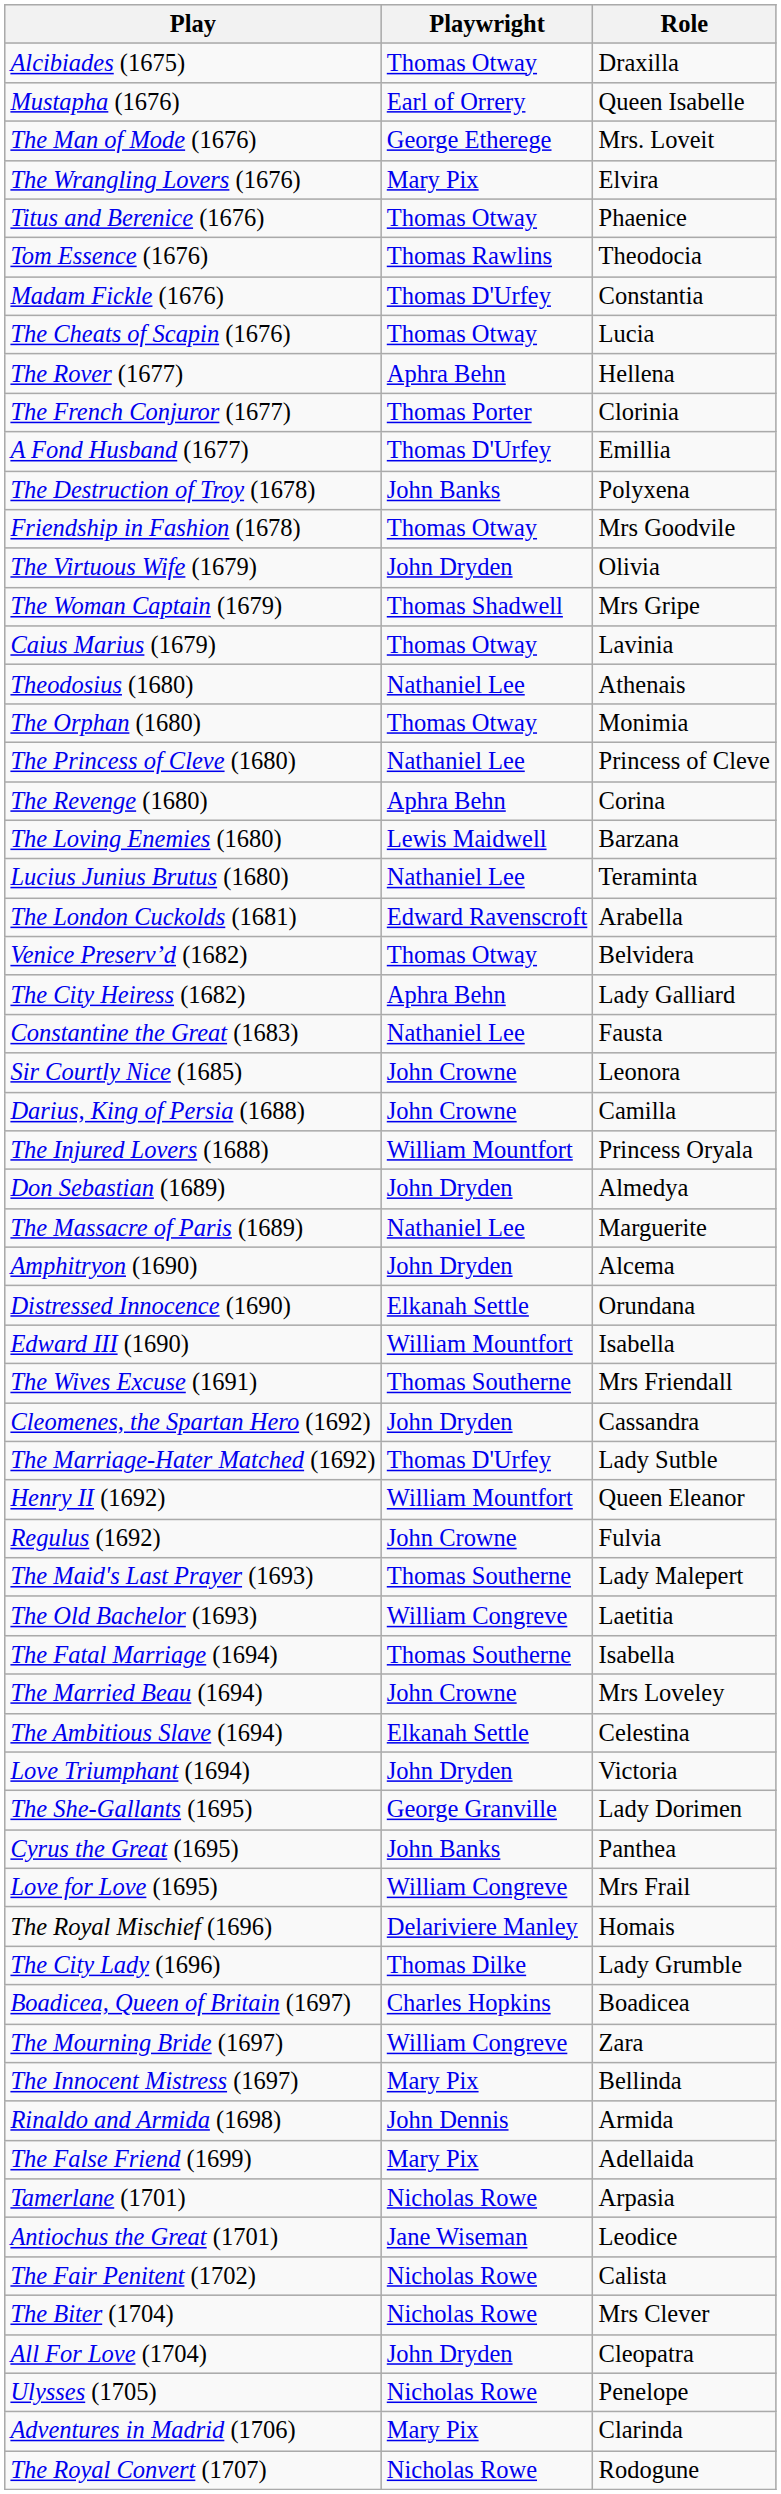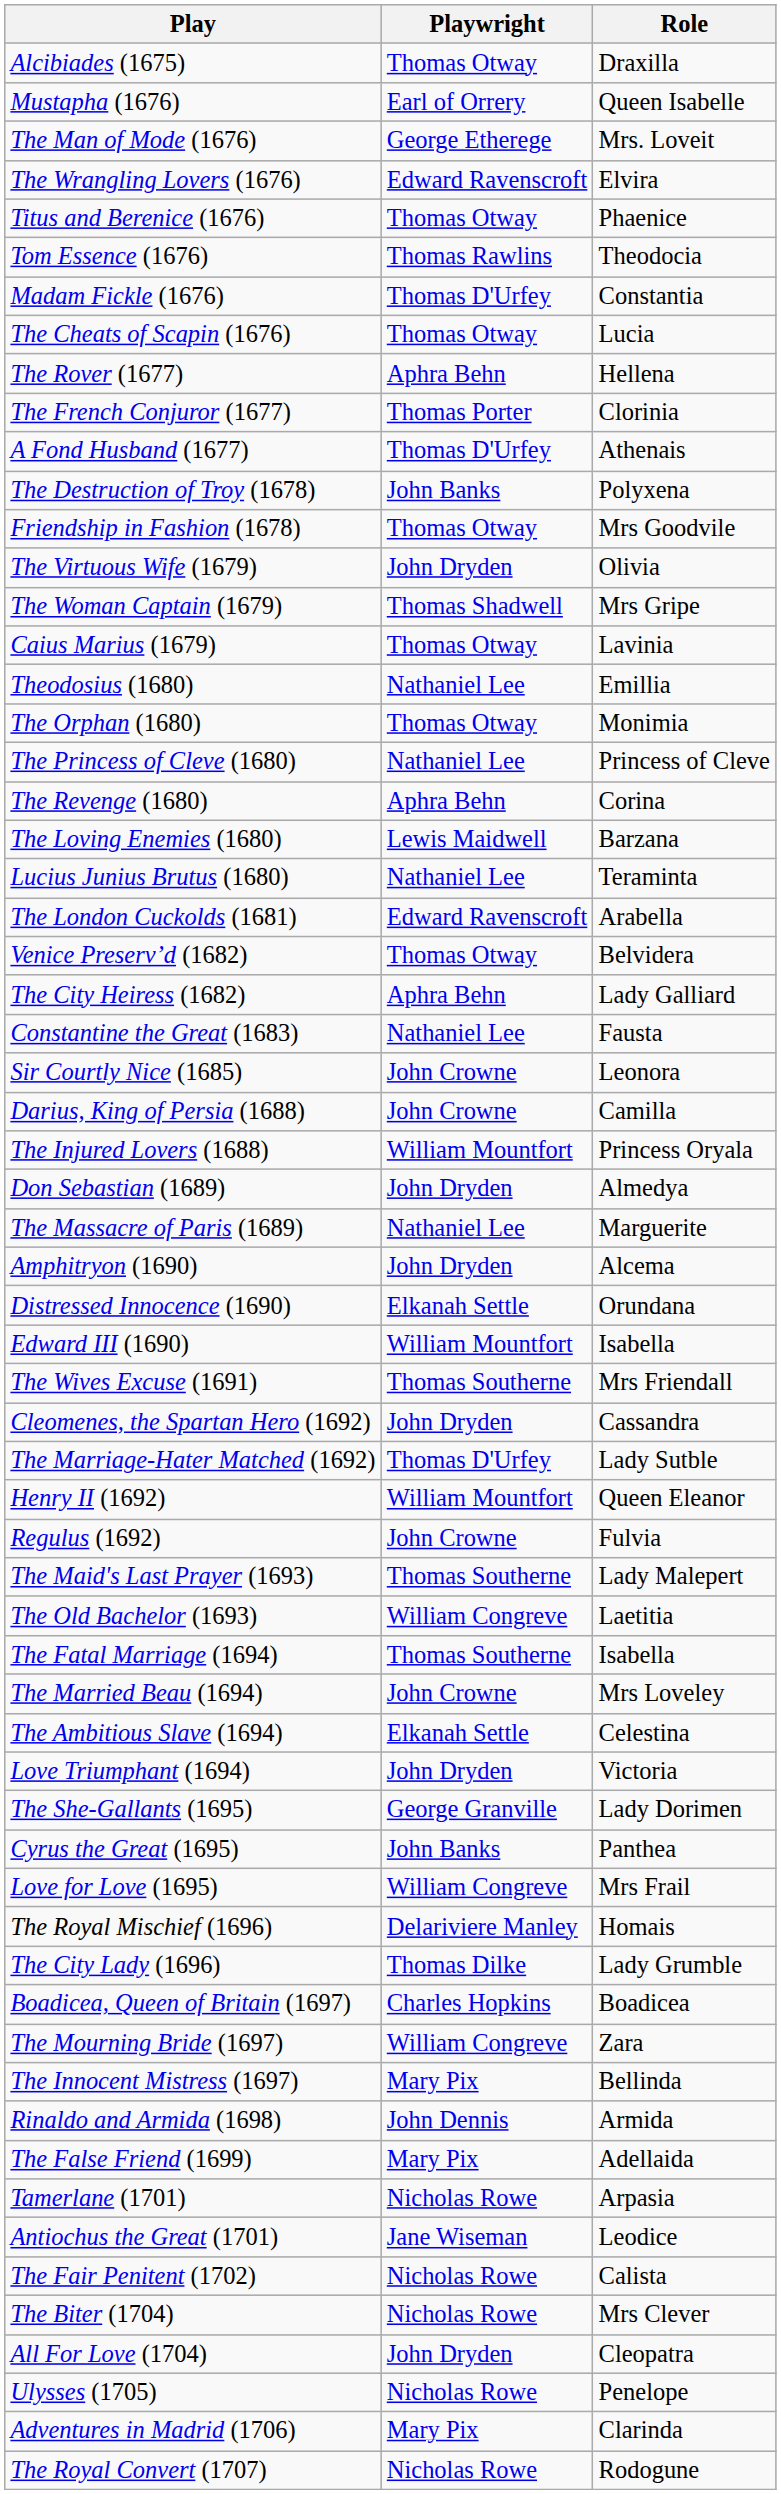The Wrangling Lovers (1676) | Playwright: Mary Pix -> Edward Ravenscroft
A Fond Husband (1677) | Role: Emillia -> Athenais
Theodosius (1680) | Role: Athenais -> Emillia
